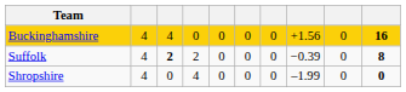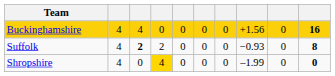Suffolk | column 8: −0.39 -> −0.93
Shropshire | column 4: no background -> gold background
